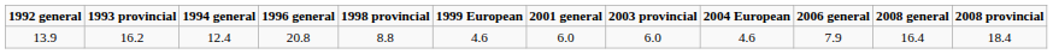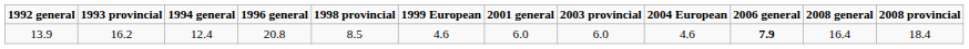13.9 | 1998 provincial: 8.8 -> 8.5
13.9 | 2006 general: normal -> bold
